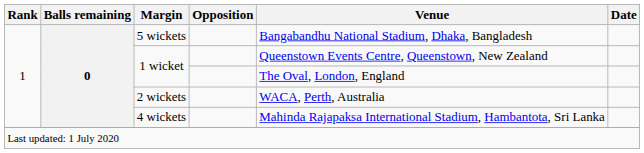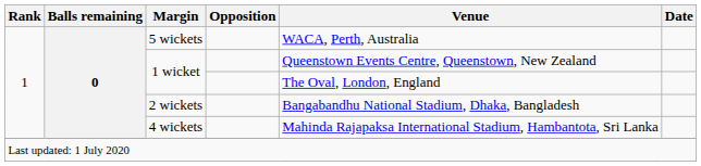5 wickets | Venue: Bangabandhu National Stadium, Dhaka, Bangladesh -> WACA, Perth, Australia
2 wickets | Venue: WACA, Perth, Australia -> Bangabandhu National Stadium, Dhaka, Bangladesh
